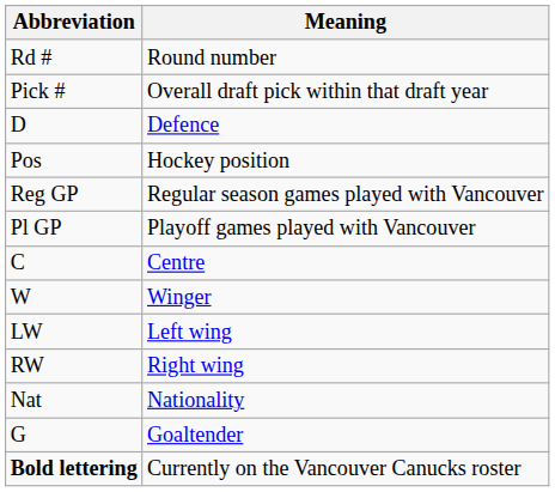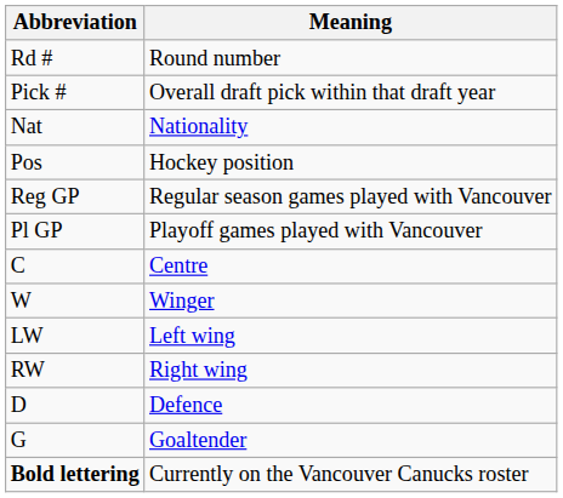rows swapped: Nat <-> D
